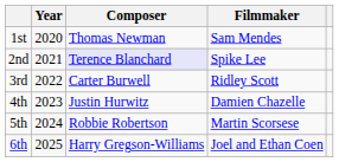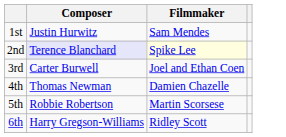- column: Year | 2020 | 2021 | 2022 | 2023 | 2024 | 2025
1st | Composer: Thomas Newman -> Justin Hurwitz
2nd | Filmmaker: no background -> lightyellow background
3rd | Filmmaker: Ridley Scott -> Joel and Ethan Coen
4th | Composer: Justin Hurwitz -> Thomas Newman
6th | Filmmaker: Joel and Ethan Coen -> Ridley Scott
